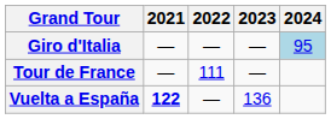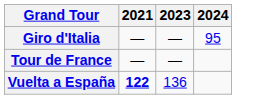- column: 2022 | — | 111 | —
Giro d'Italia | 2024: lightblue background -> no background
